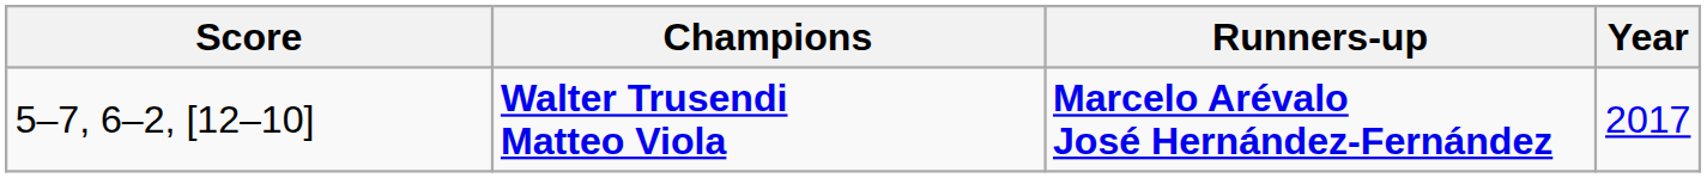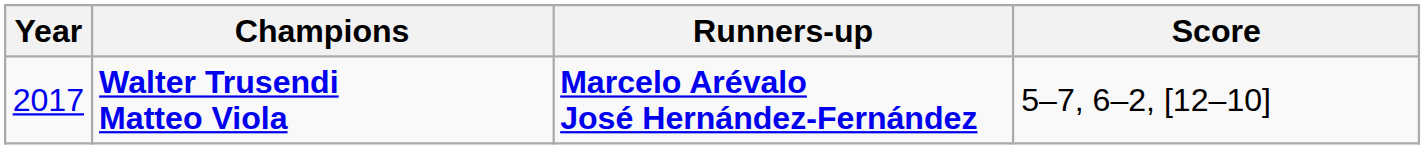columns swapped: Year <-> Score
